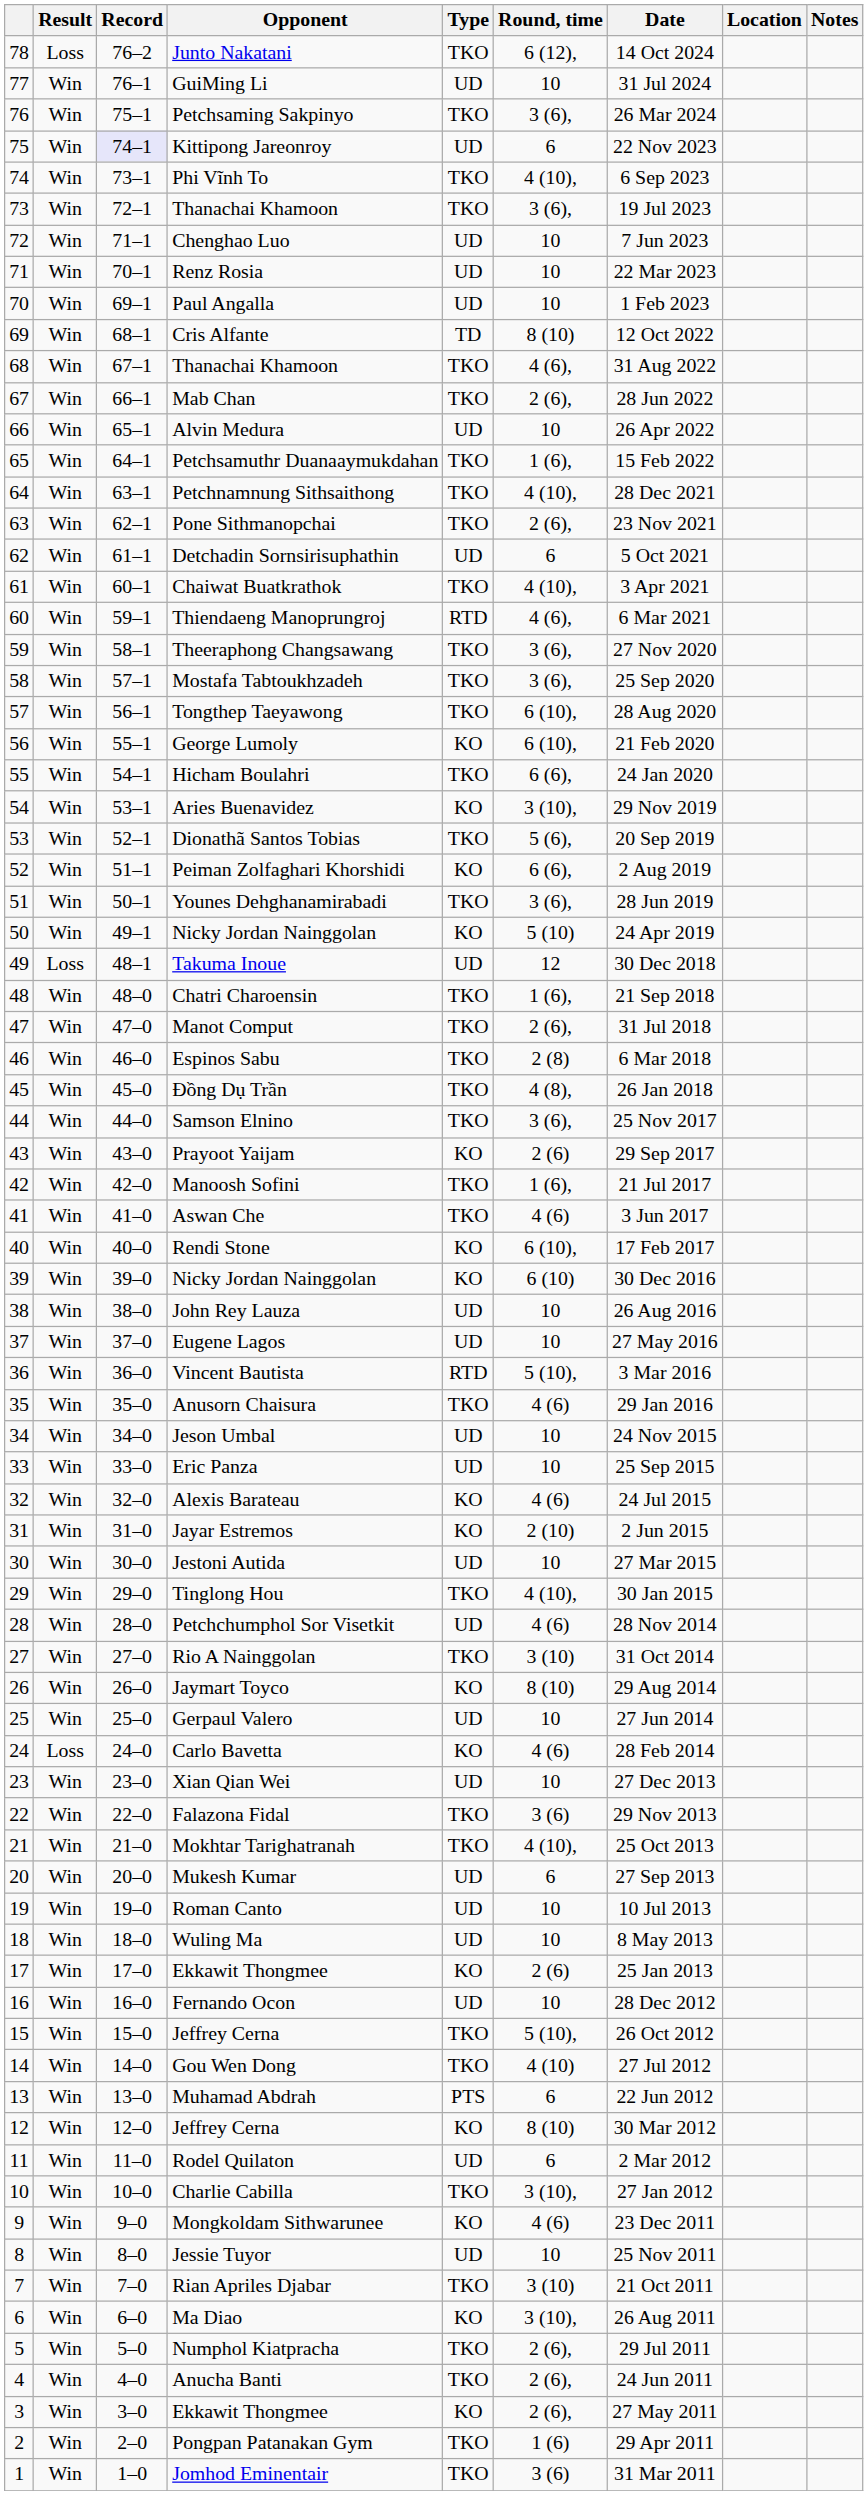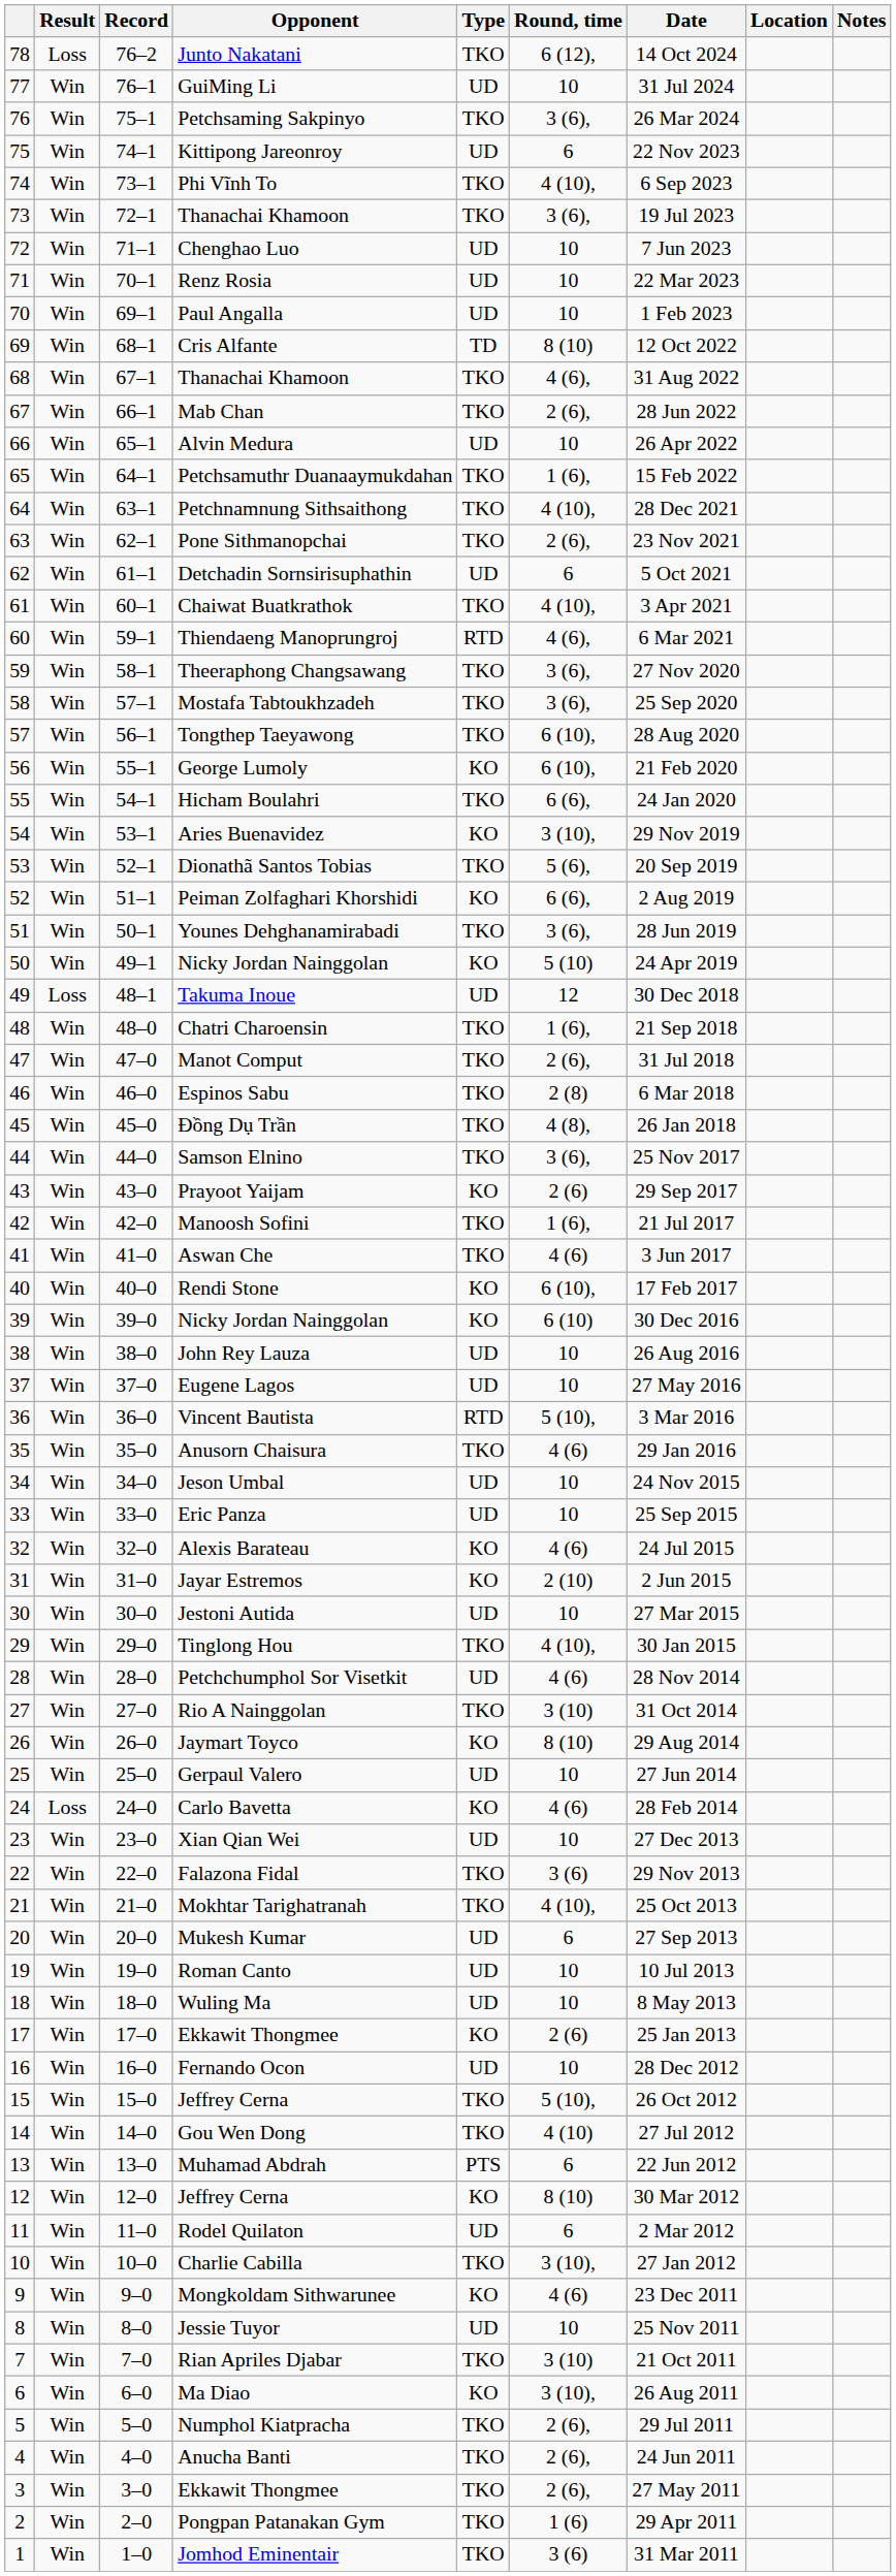Kittipong Jareonroy | Record: lavender background -> no background
3 / Ekkawit Thongmee | Type: KO -> TKO
